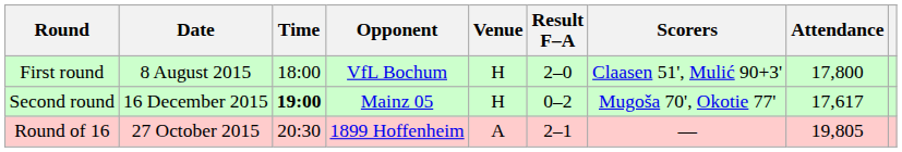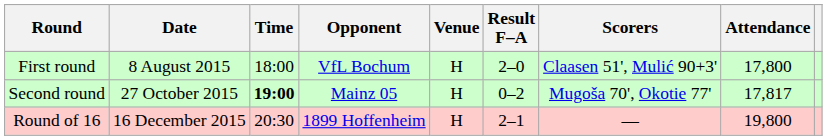Second round | Date: 16 December 2015 -> 27 October 2015
Second round | Attendance: 17,617 -> 17,817
Round of 16 | Date: 27 October 2015 -> 16 December 2015
Round of 16 | Venue: A -> H
Round of 16 | Attendance: 19,805 -> 19,800
